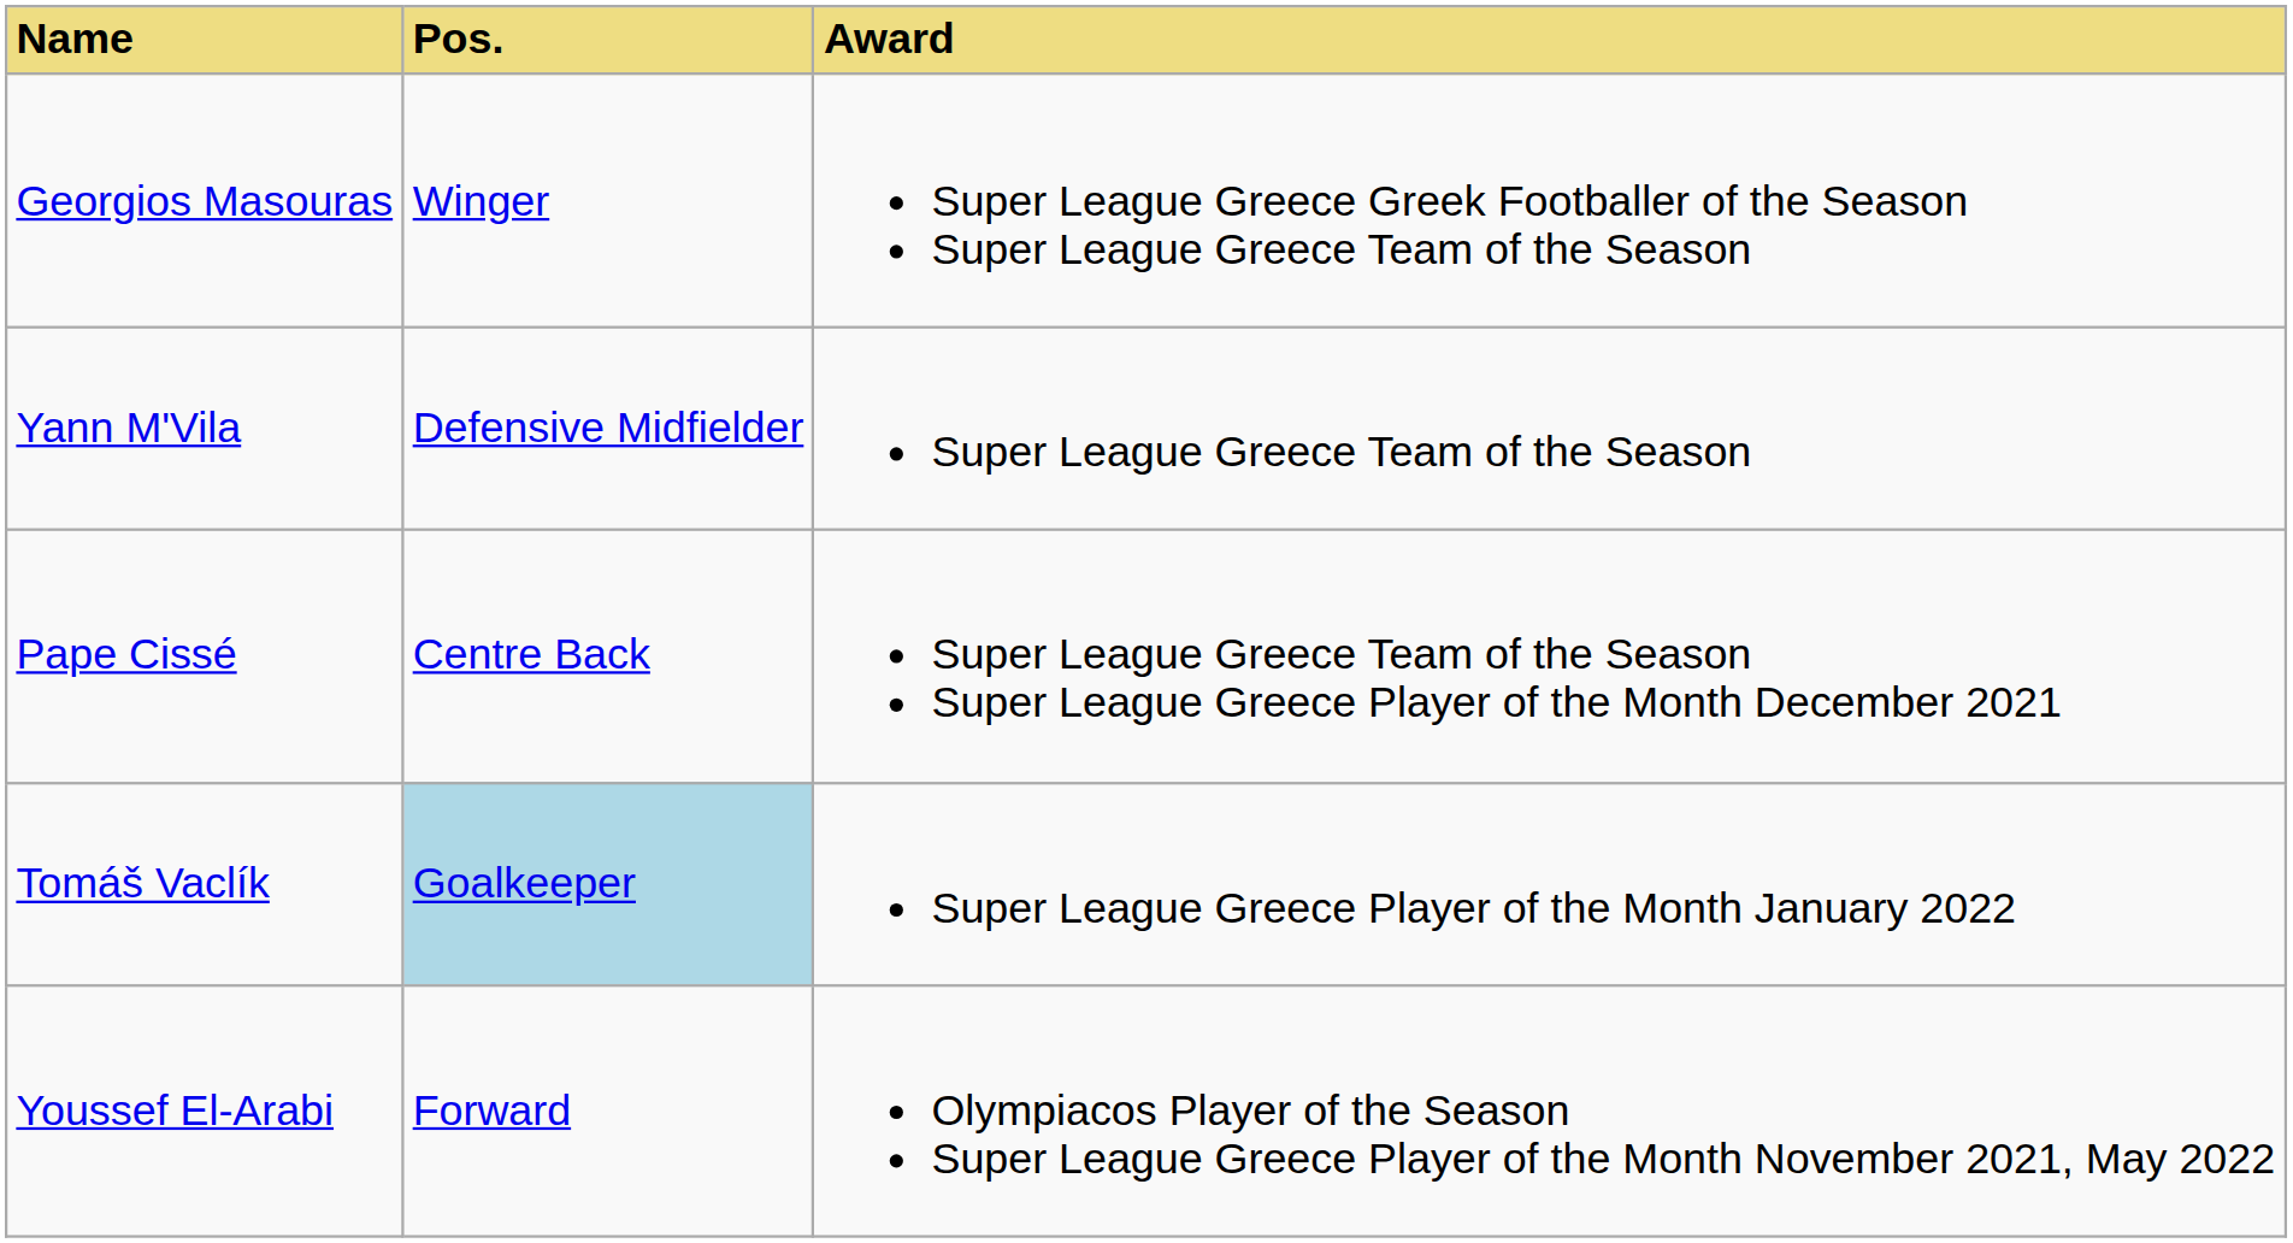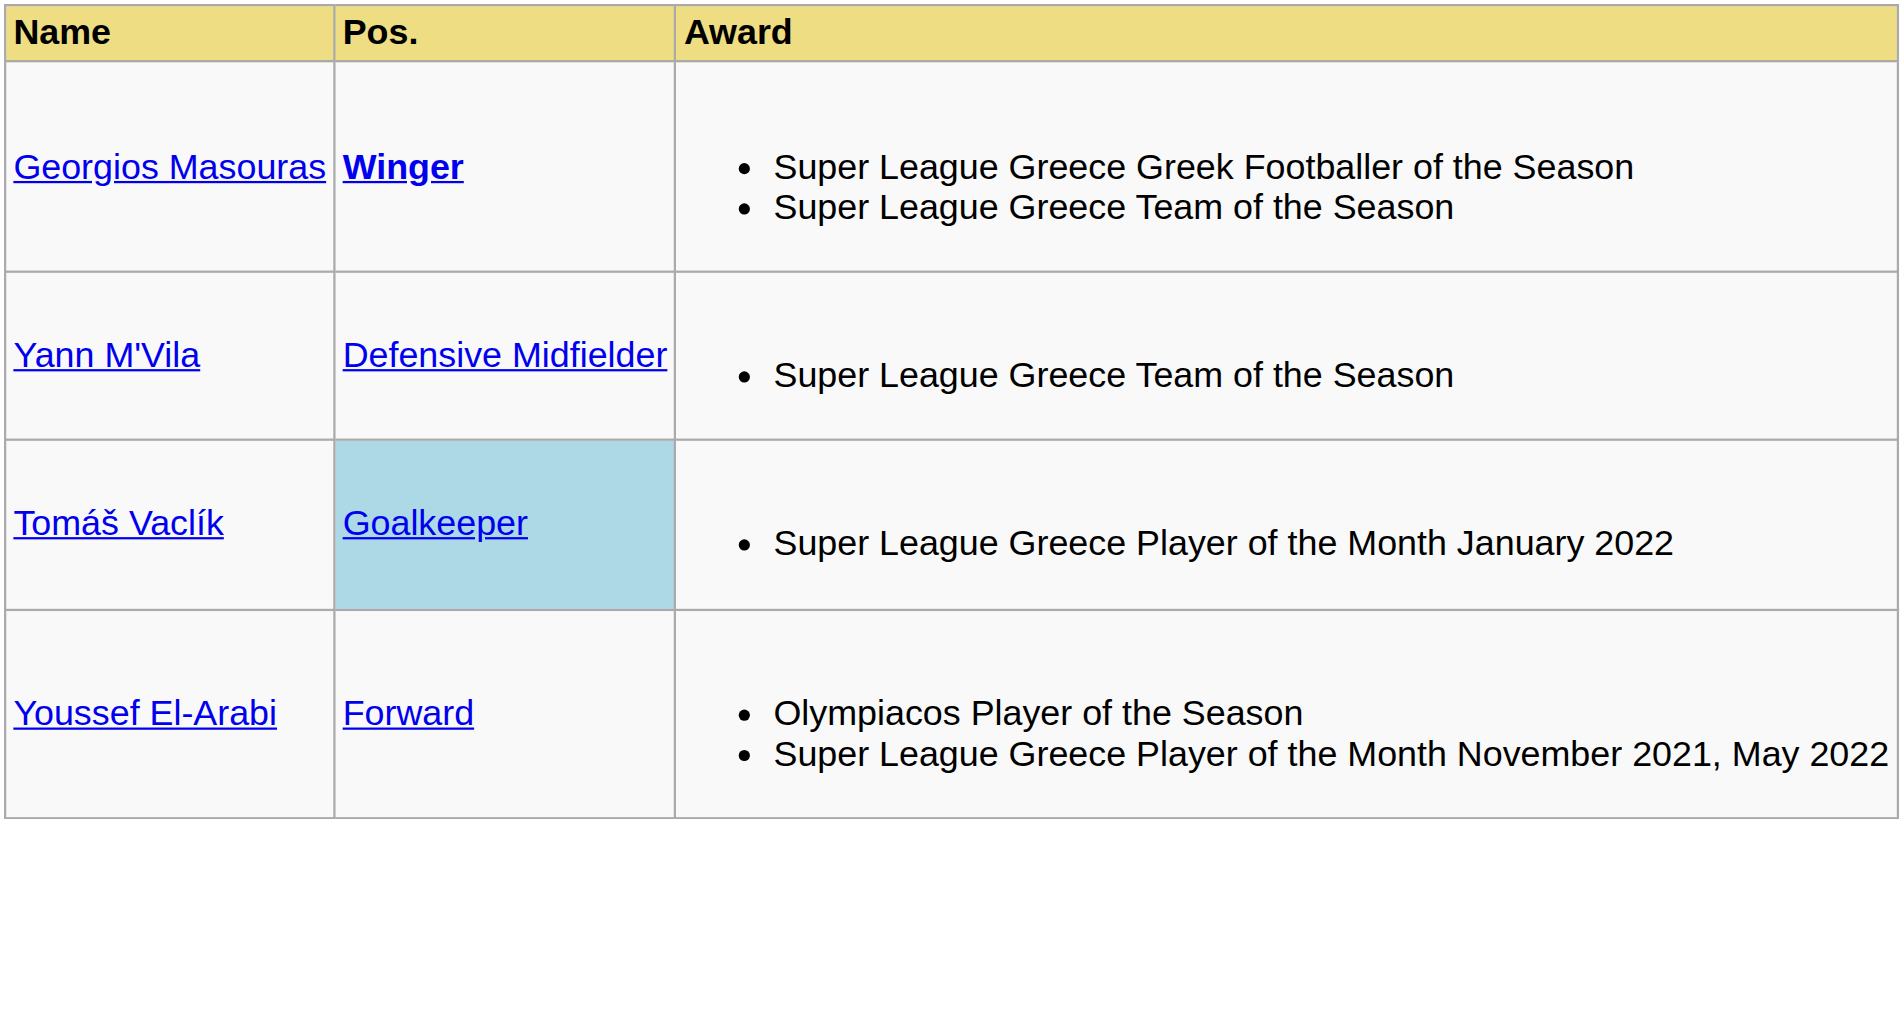Georgios Masouras | Pos.: normal -> bold
- row: Pape Cissé | Centre Back | Super League Greece Team of the Season Super League Greece Player of the Month December 2021
